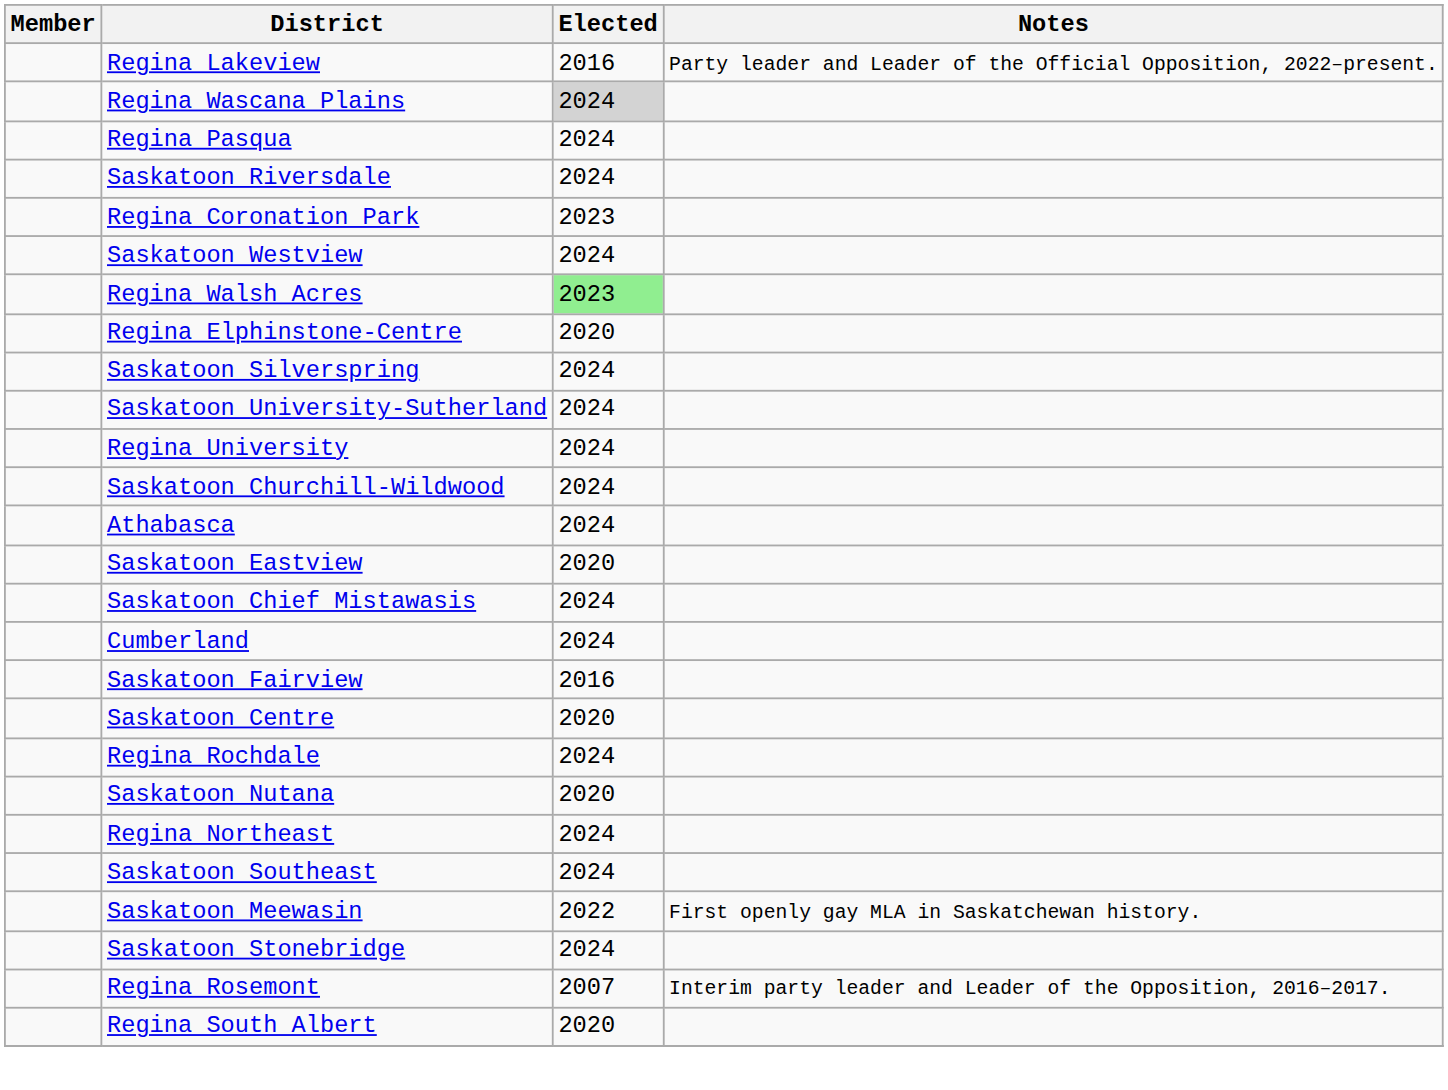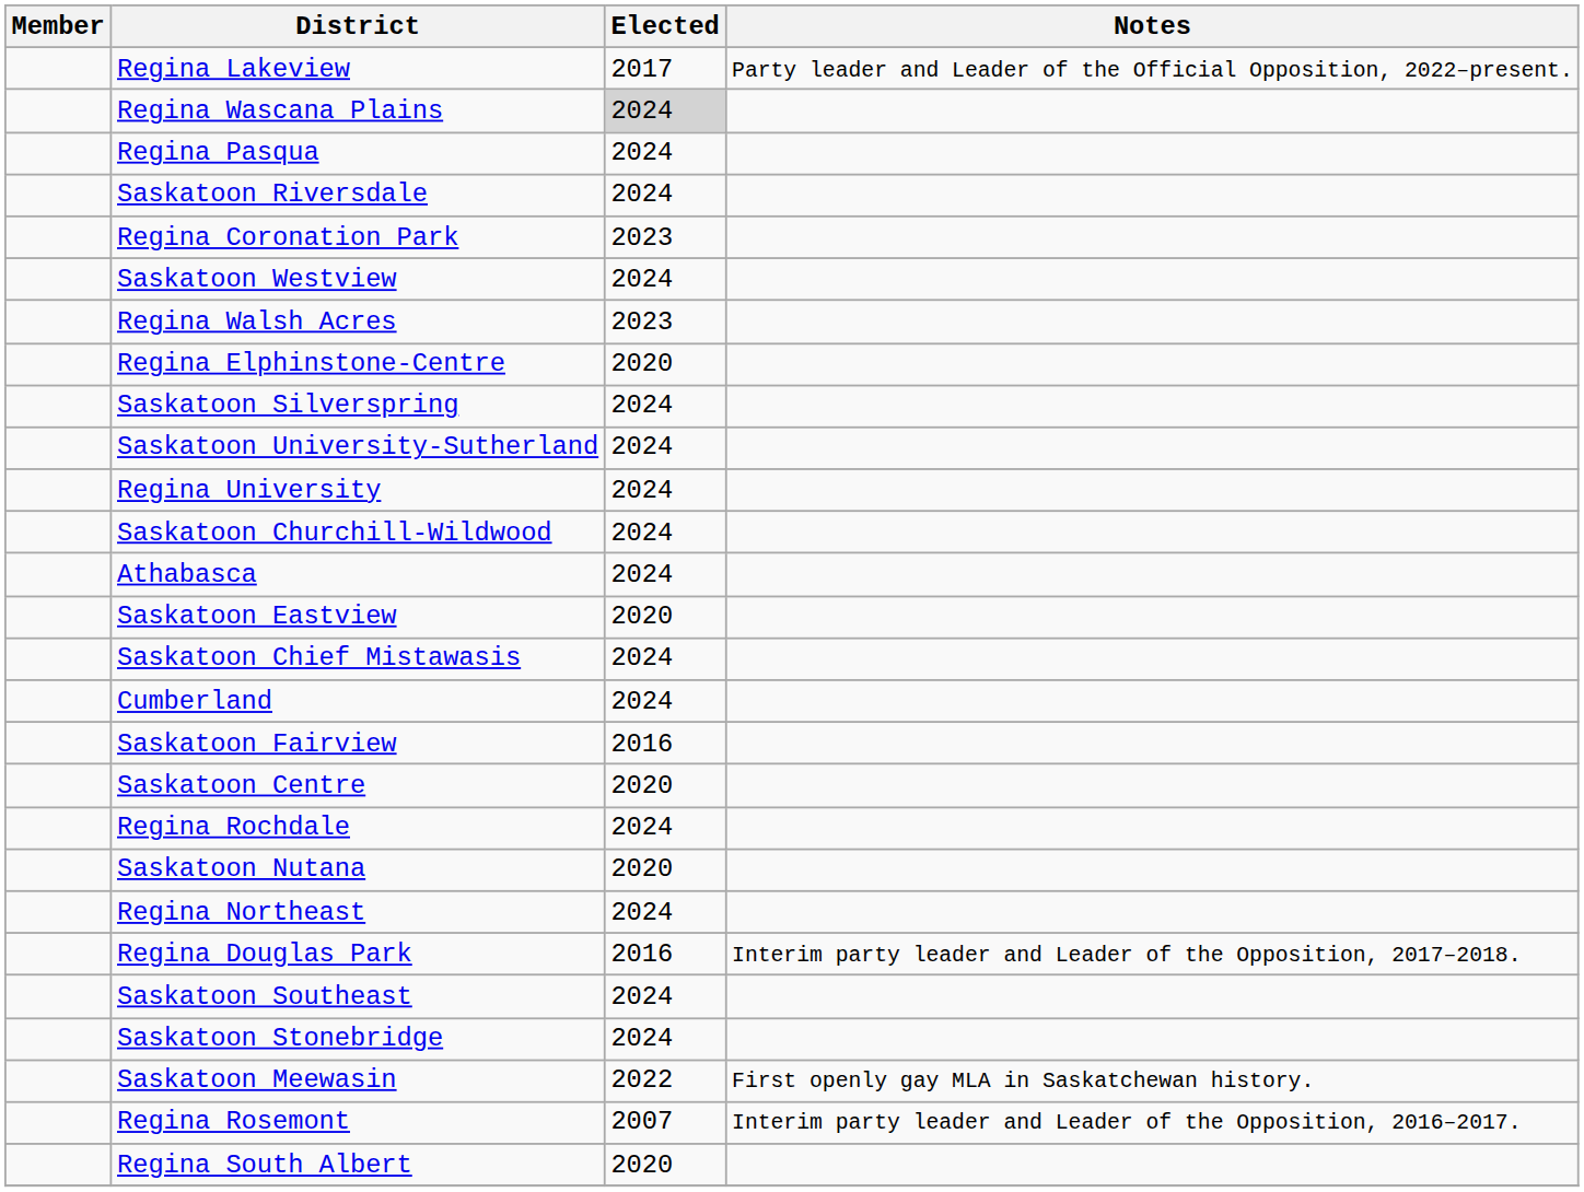Regina Lakeview | Elected: 2016 -> 2017
Regina Walsh Acres | Elected: lightgreen background -> no background
+ row: Regina Douglas Park | 2016 | Interim party leader and Leader of the Opposition, 2017–2018.
rows swapped: Saskatoon Meewasin <-> Saskatoon Stonebridge
